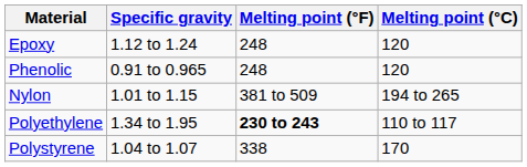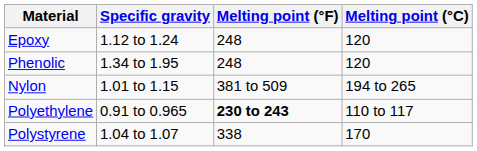Phenolic | Specific gravity: 0.91 to 0.965 -> 1.34 to 1.95
Polyethylene | Specific gravity: 1.34 to 1.95 -> 0.91 to 0.965
